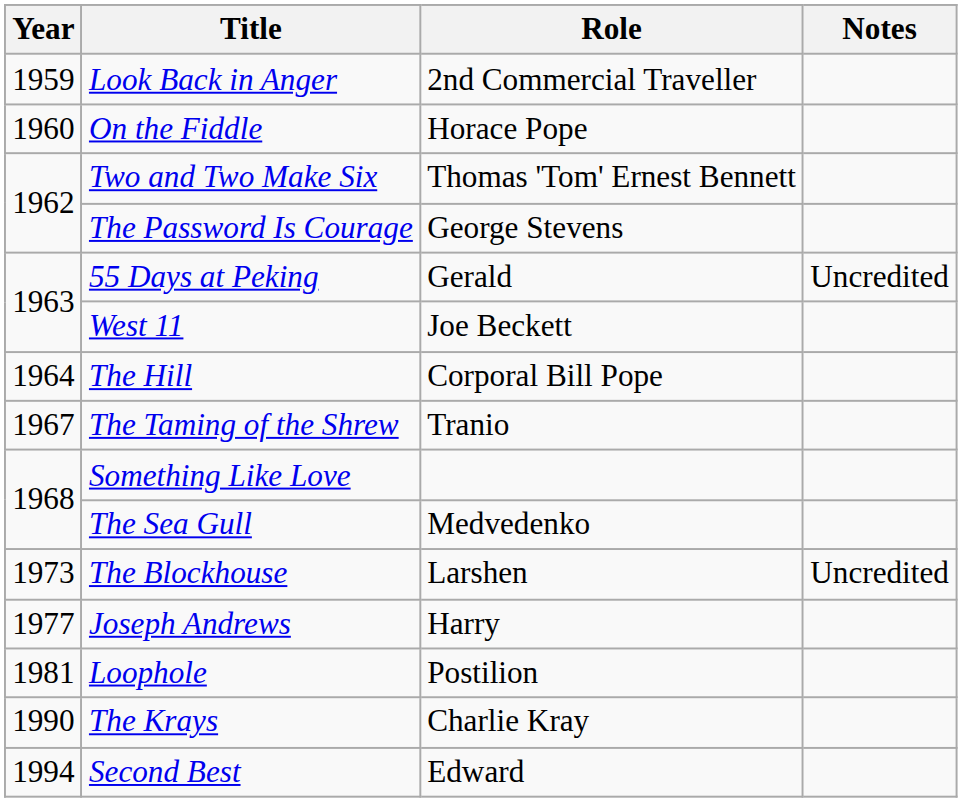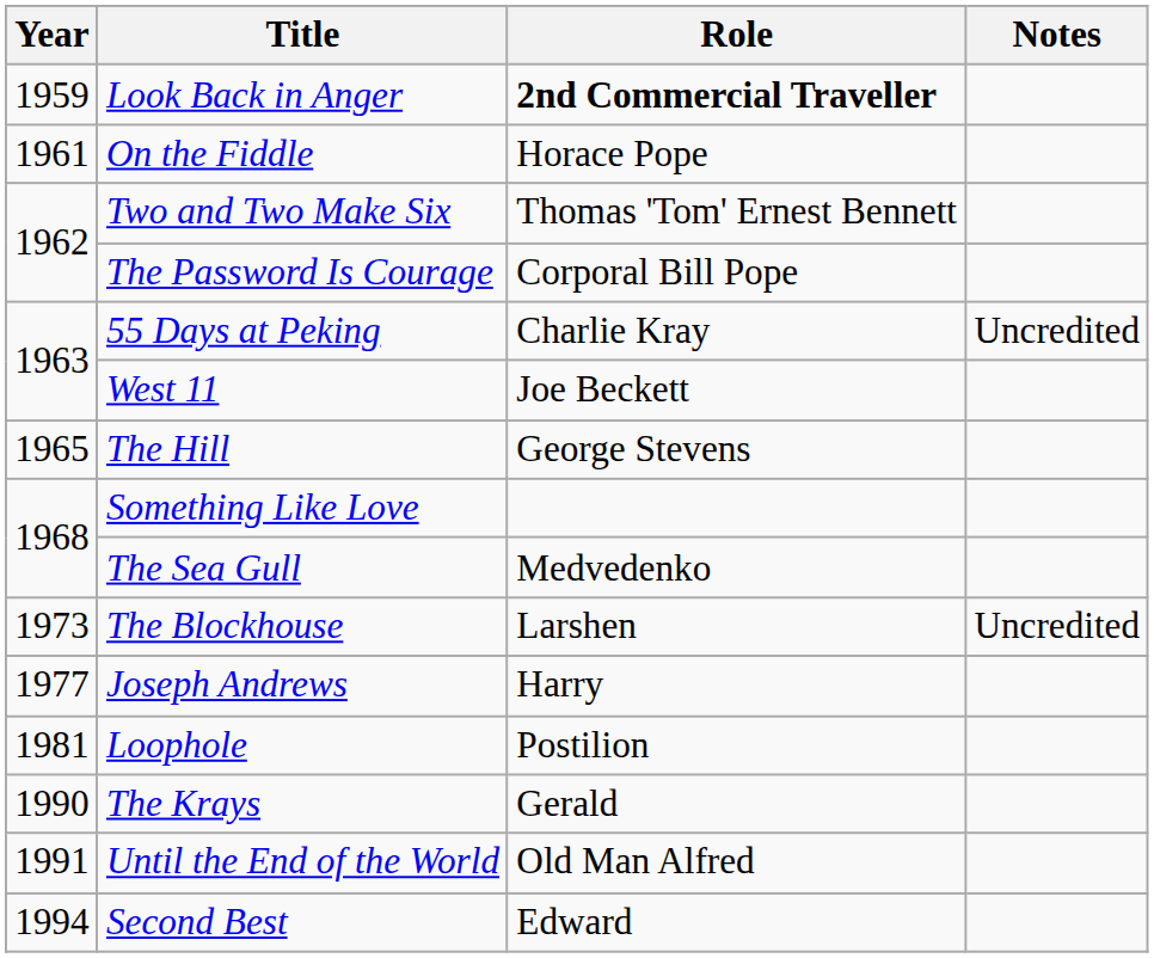Look Back in Anger | Role: normal -> bold
On the Fiddle | Year: 1960 -> 1961
The Password Is Courage | Role: George Stevens -> Corporal Bill Pope
55 Days at Peking | Role: Gerald -> Charlie Kray
The Hill | Year: 1964 -> 1965
The Hill | Role: Corporal Bill Pope -> George Stevens
- row: 1967 | The Taming of the Shrew | Tranio
The Krays | Role: Charlie Kray -> Gerald
+ row: 1991 | Until the End of the World | Old Man Alfred
